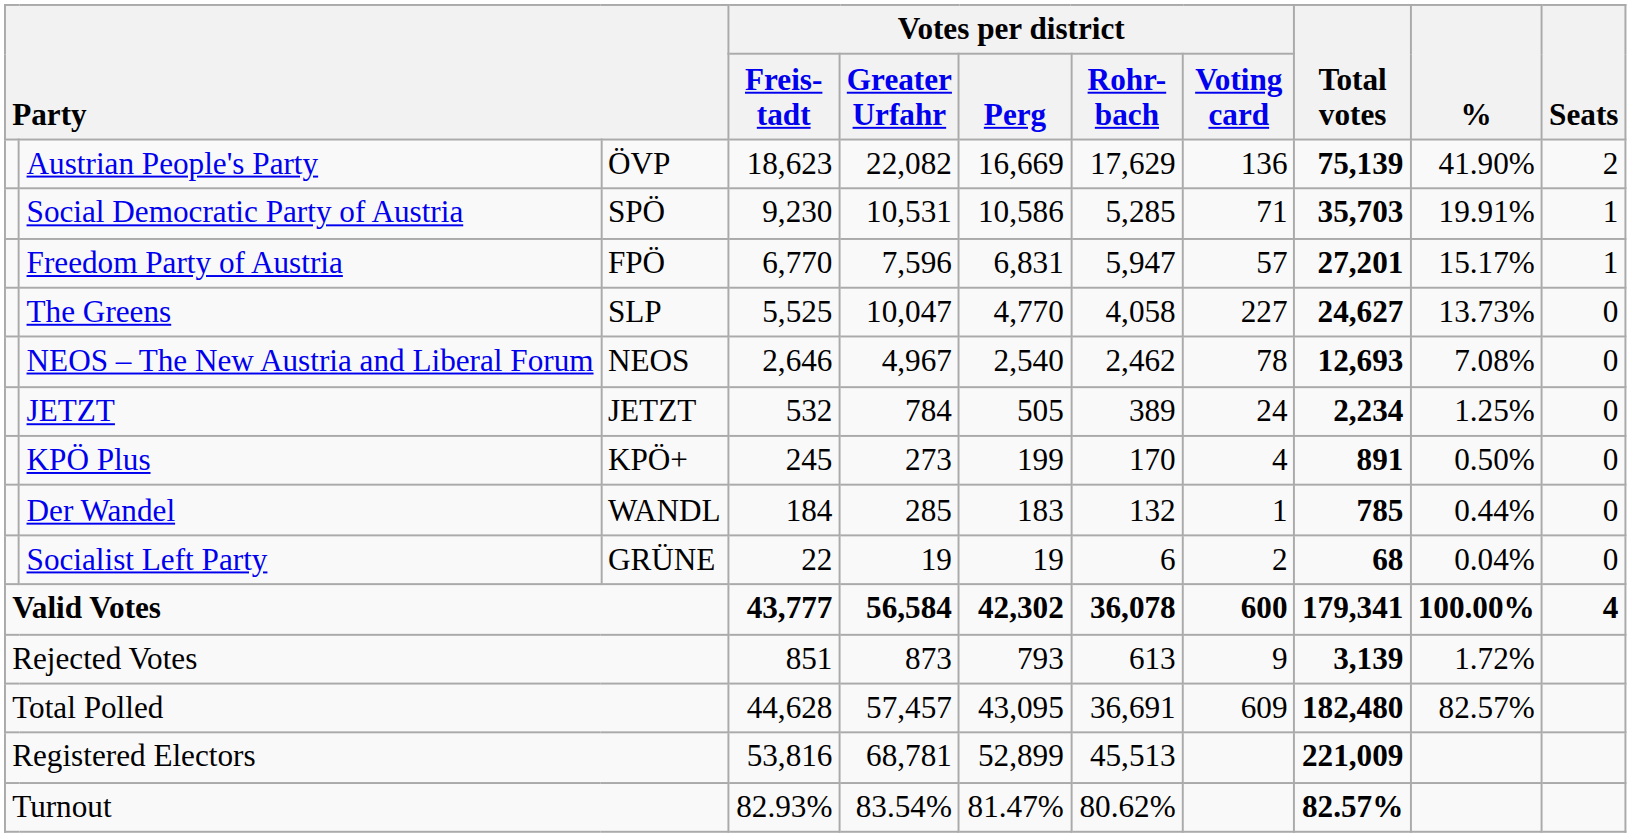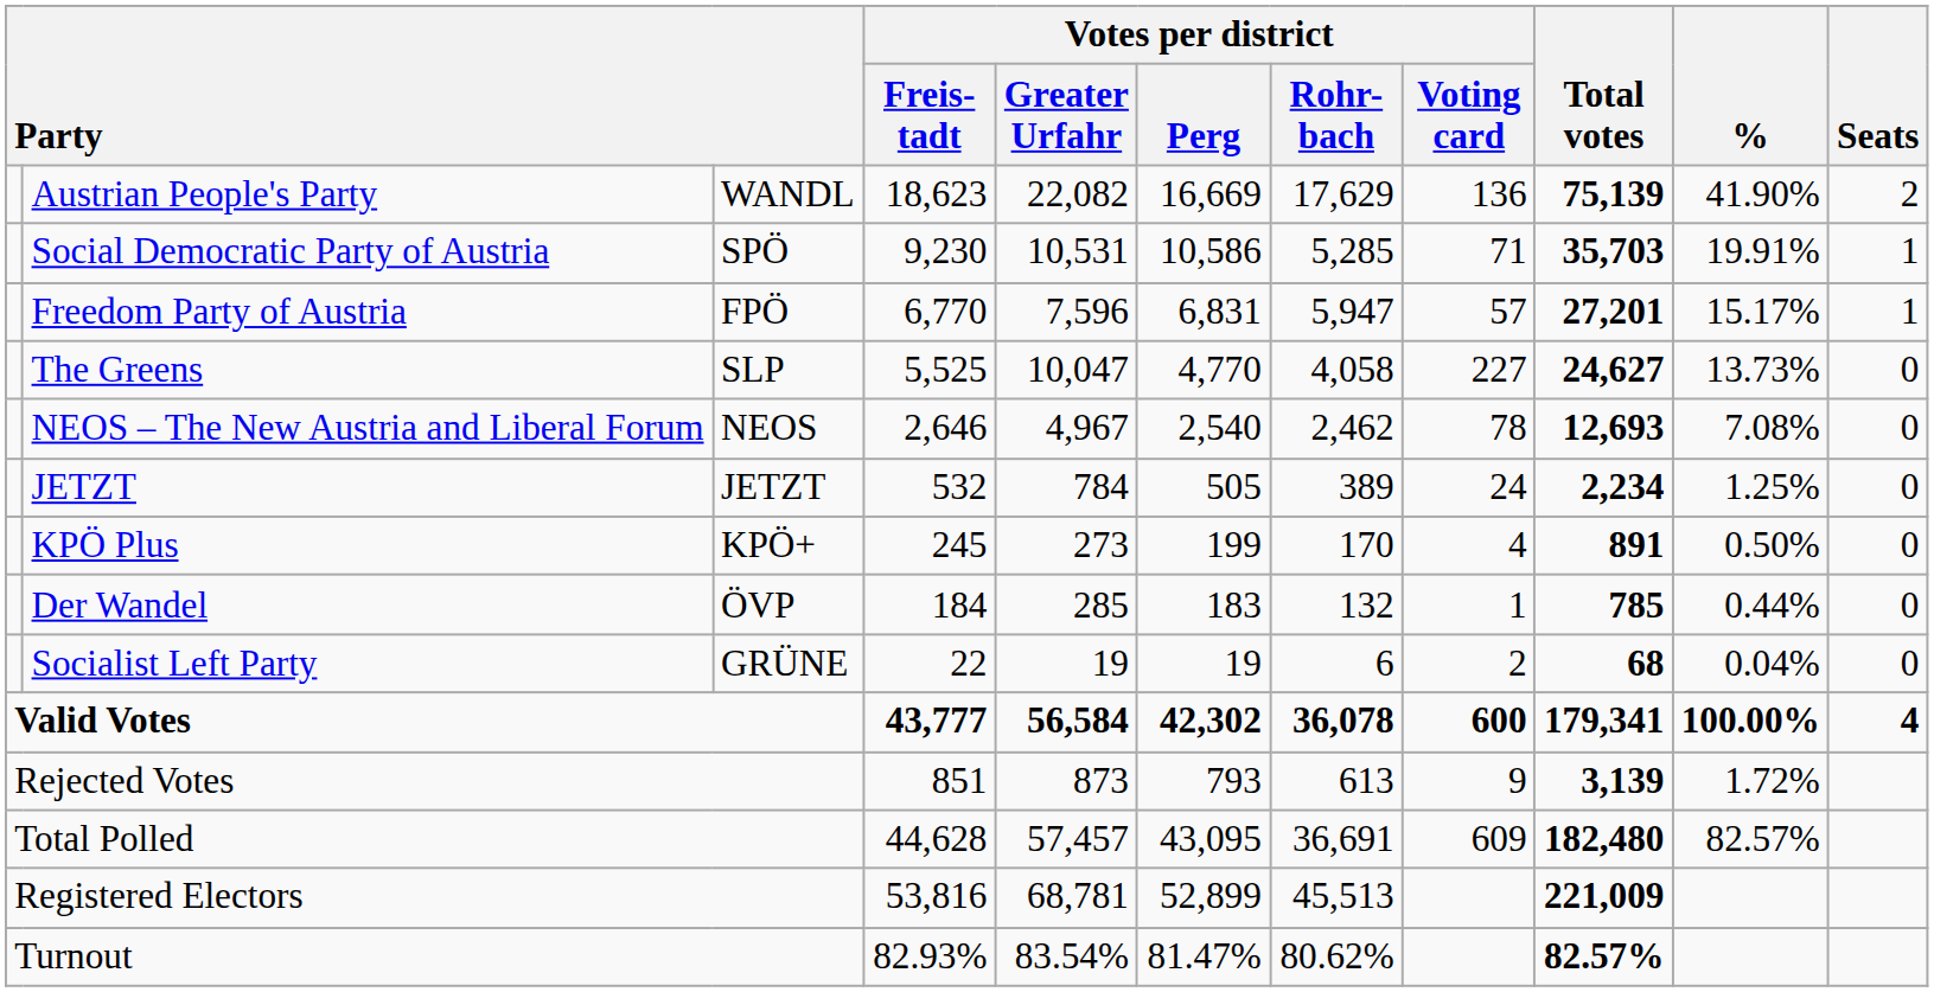Austrian People's Party | column 3: ÖVP -> WANDL
Der Wandel | column 3: WANDL -> ÖVP
